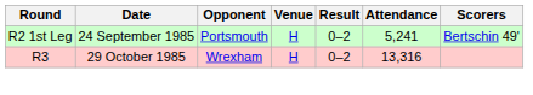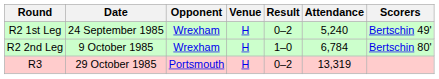R2 1st Leg | Opponent: Portsmouth -> Wrexham
R2 1st Leg | Attendance: 5,241 -> 5,240
+ row: R2 2nd Leg | 9 October 1985 | Wrexham | H | 1–0 | 6,784 | Bertschin 80'
R3 | Opponent: Wrexham -> Portsmouth
R3 | Attendance: 13,316 -> 13,319
